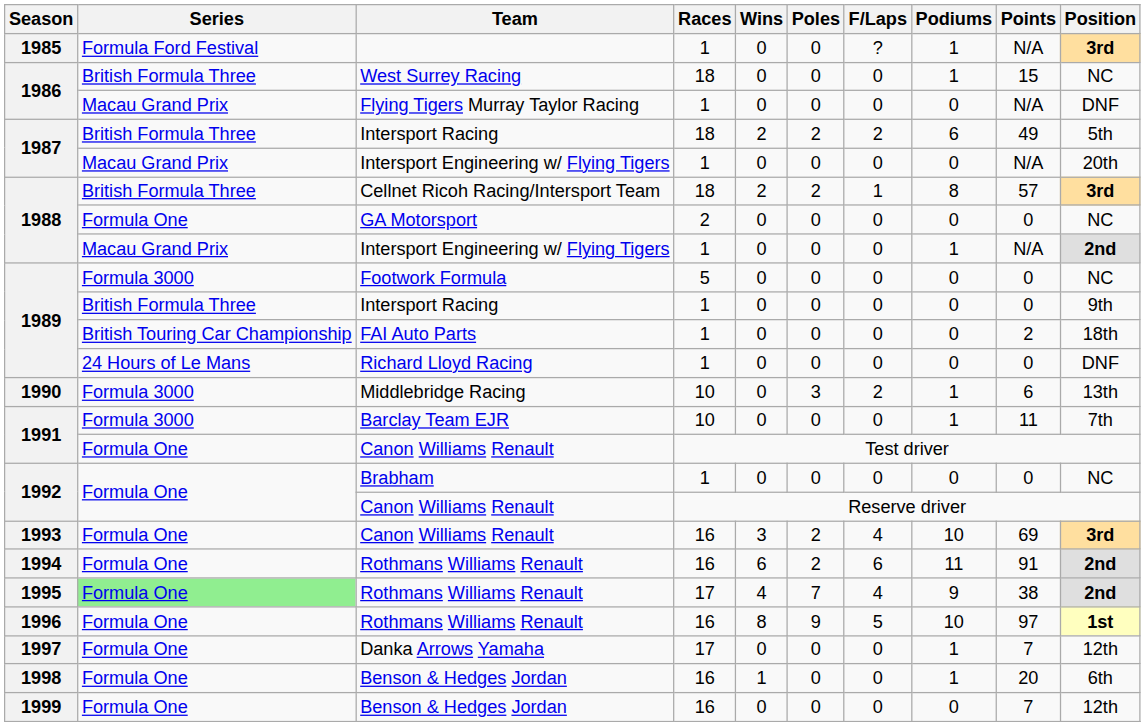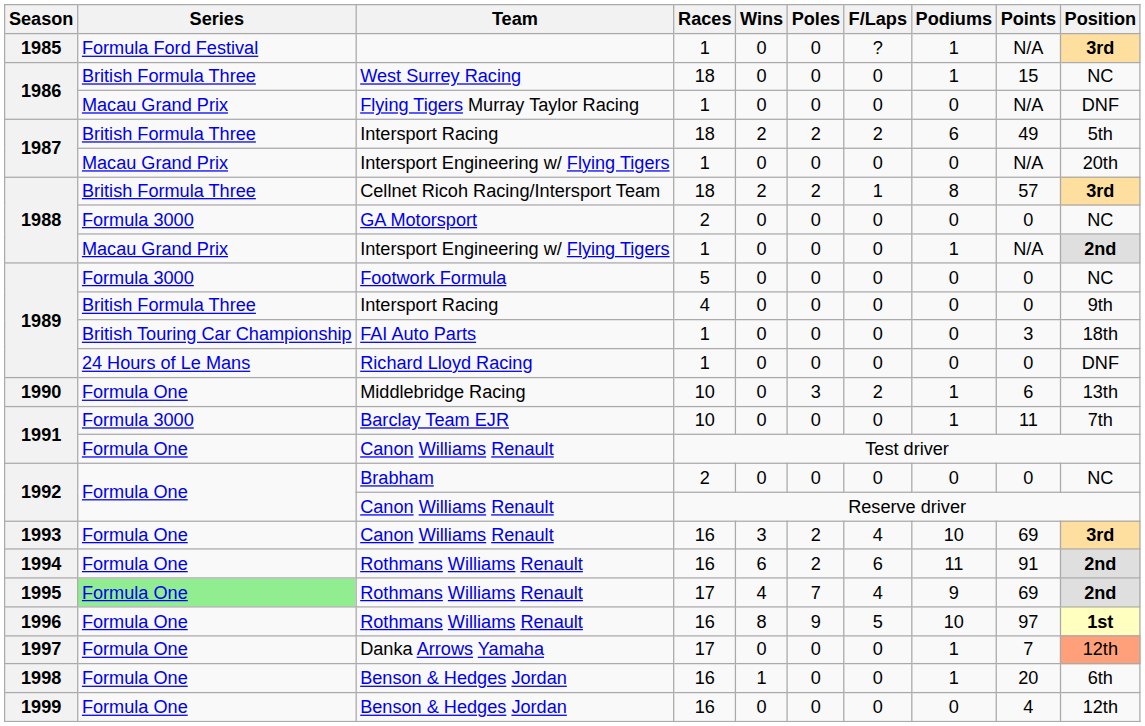GA Motorsport | Series: Formula One -> Formula 3000
1989 / Intersport Racing | Races: 1 -> 4
FAI Auto Parts | Points: 2 -> 3
Middlebridge Racing | Series: Formula 3000 -> Formula One
Brabham | Races: 1 -> 2
1995 / Rothmans Williams Renault | Points: 38 -> 69
Danka Arrows Yamaha | Position: no background -> lightsalmon background
1999 / Benson & Hedges Jordan | Points: 7 -> 4
